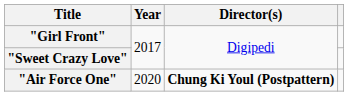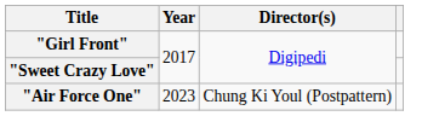"Air Force One" | Year: 2020 -> 2023
"Air Force One" | Director(s): bold -> normal
